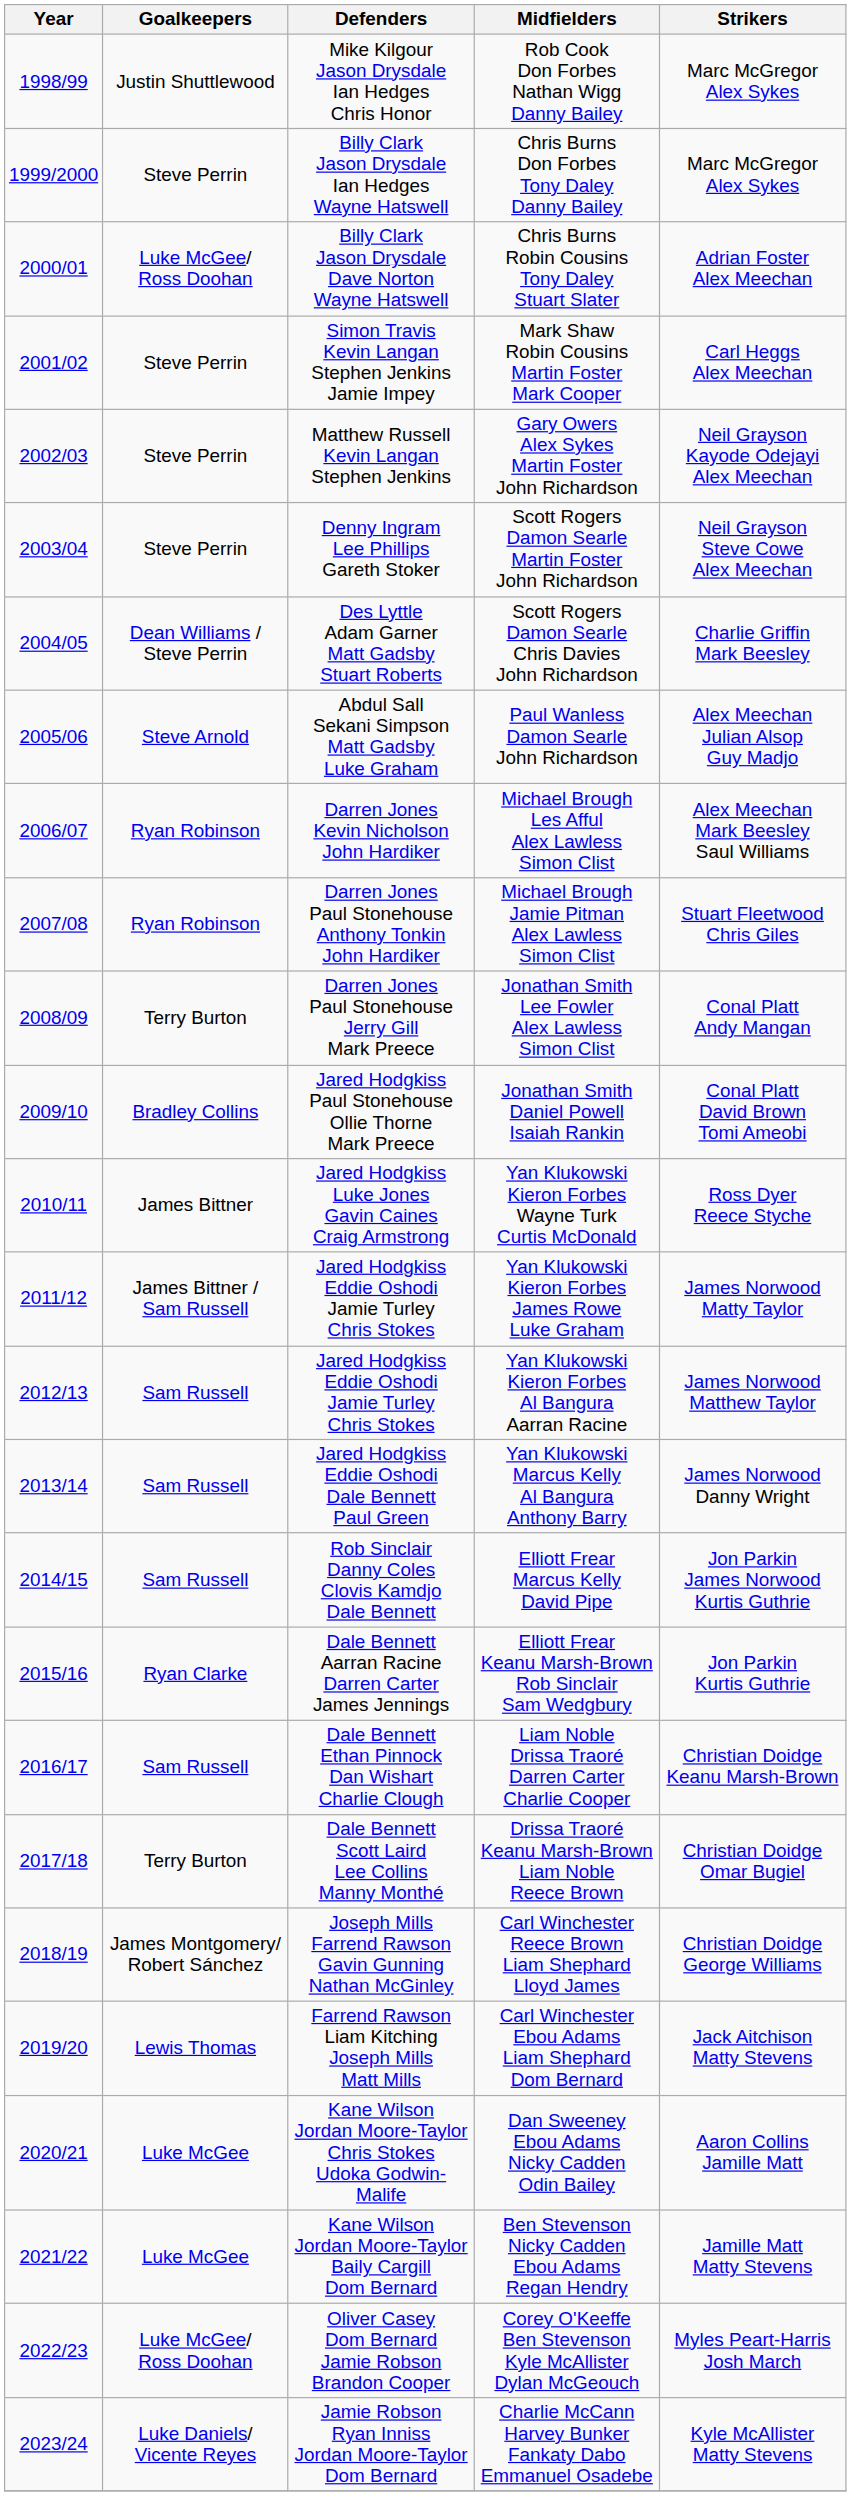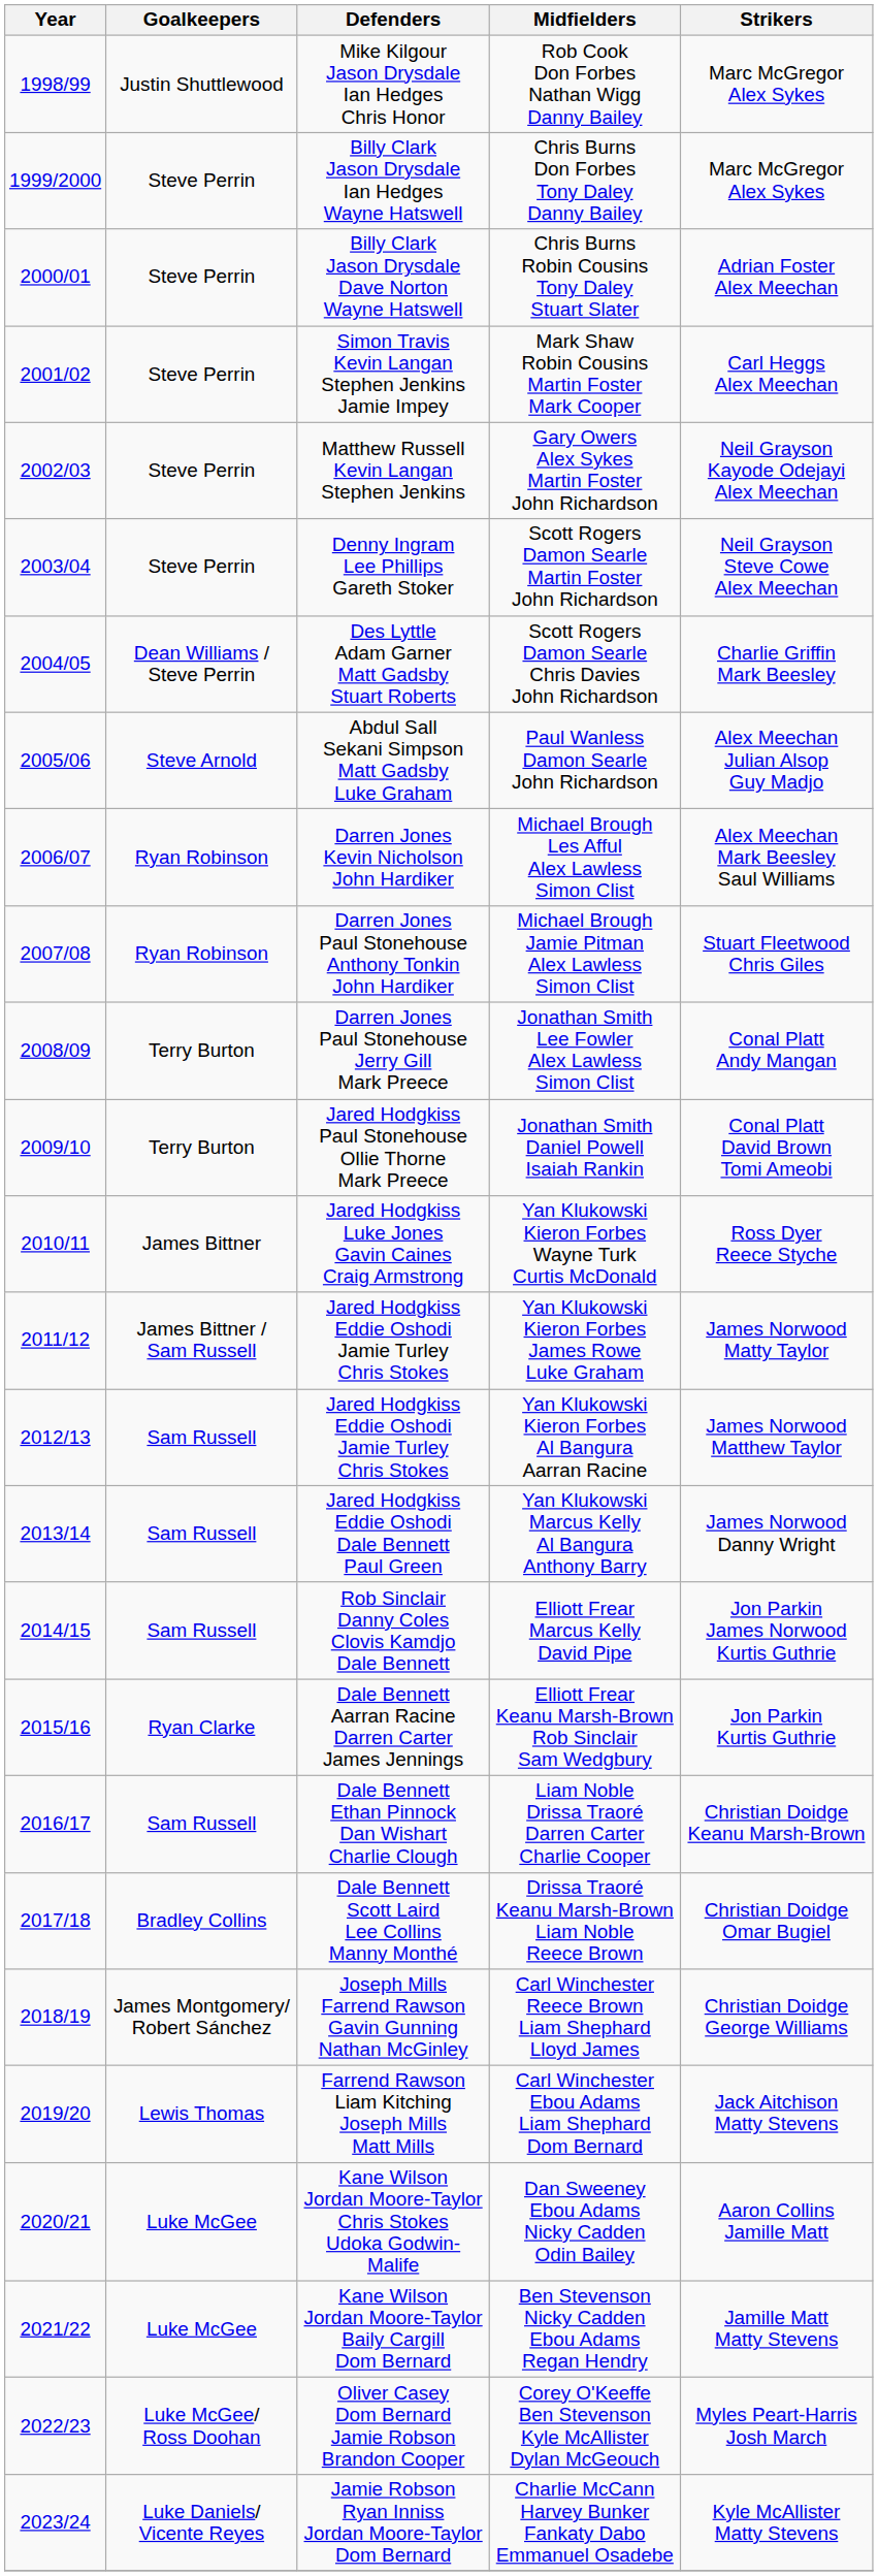Chris Burns Robin Cousins Tony Daley Stuart Slater | Goalkeepers: Luke McGee/ Ross Doohan -> Steve Perrin
Jonathan Smith Daniel Powell Isaiah Rankin | Goalkeepers: Bradley Collins -> Terry Burton
Drissa Traoré Keanu Marsh-Brown Liam Noble Reece Brown | Goalkeepers: Terry Burton -> Bradley Collins
